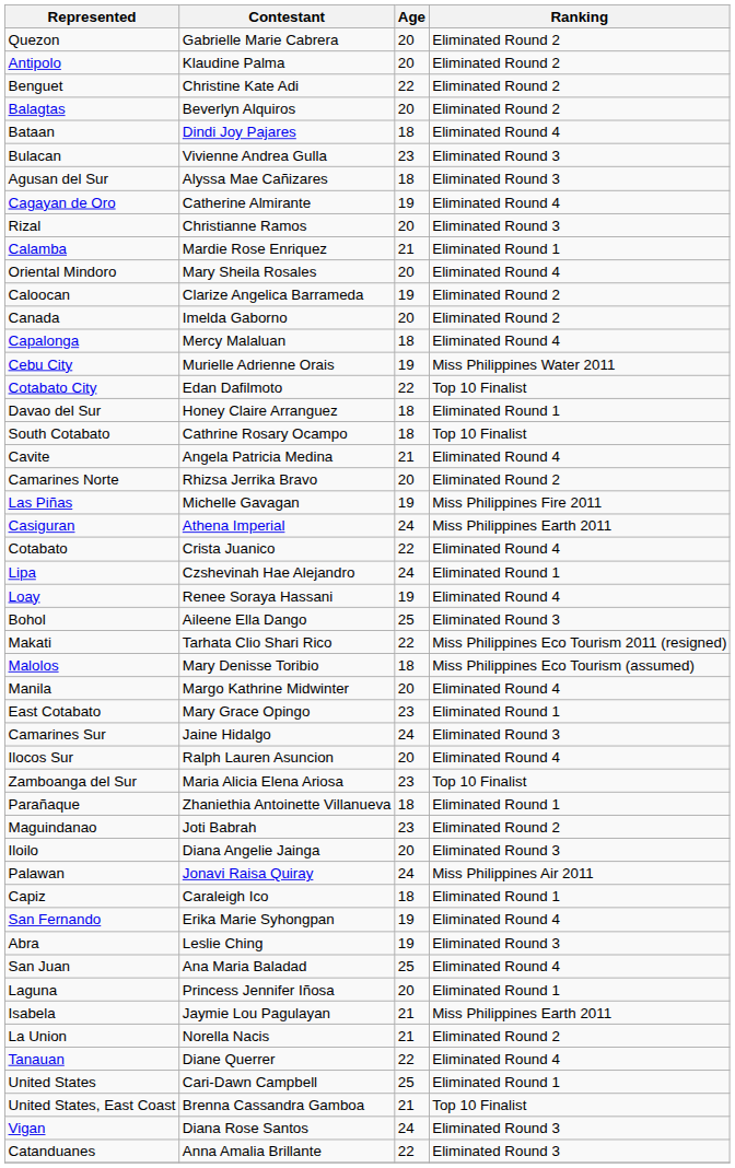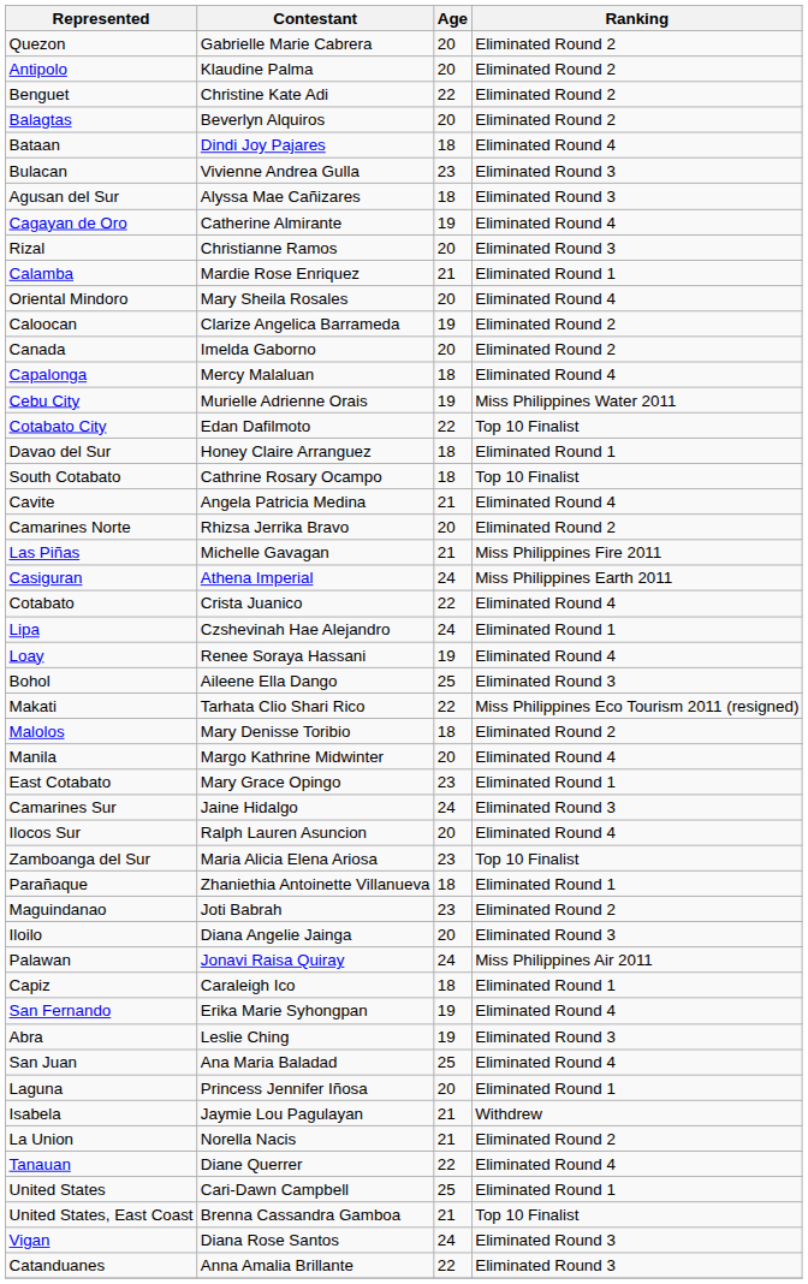Las Piñas | Age: 19 -> 21
Malolos | Ranking: Miss Philippines Eco Tourism (assumed) -> Eliminated Round 2
Isabela | Ranking: Miss Philippines Earth 2011 -> Withdrew
